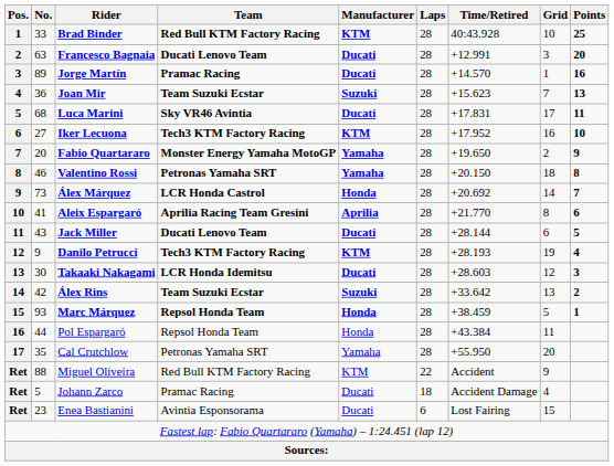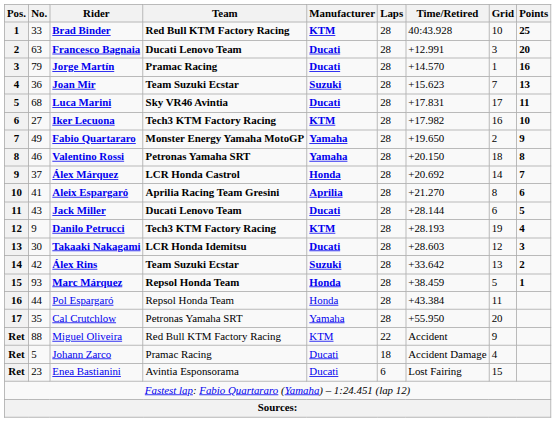Jorge Martín | No.: 89 -> 79
Iker Lecuona | Time/Retired: +17.952 -> +17.982
Fabio Quartararo | No.: 20 -> 49
Álex Márquez | No.: 73 -> 37
Aleix Espargaró | Time/Retired: +21.770 -> +21.270
